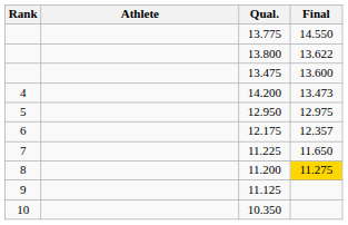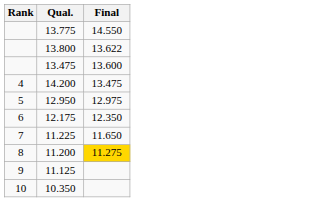- column: Athlete
14.200 | Final: 13.473 -> 13.475
12.175 | Final: 12.357 -> 12.350
